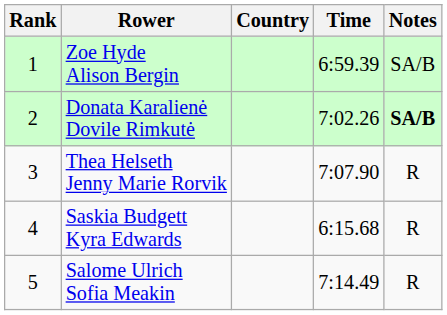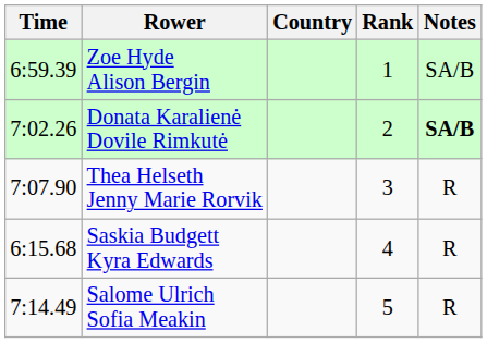columns swapped: Rank <-> Time
